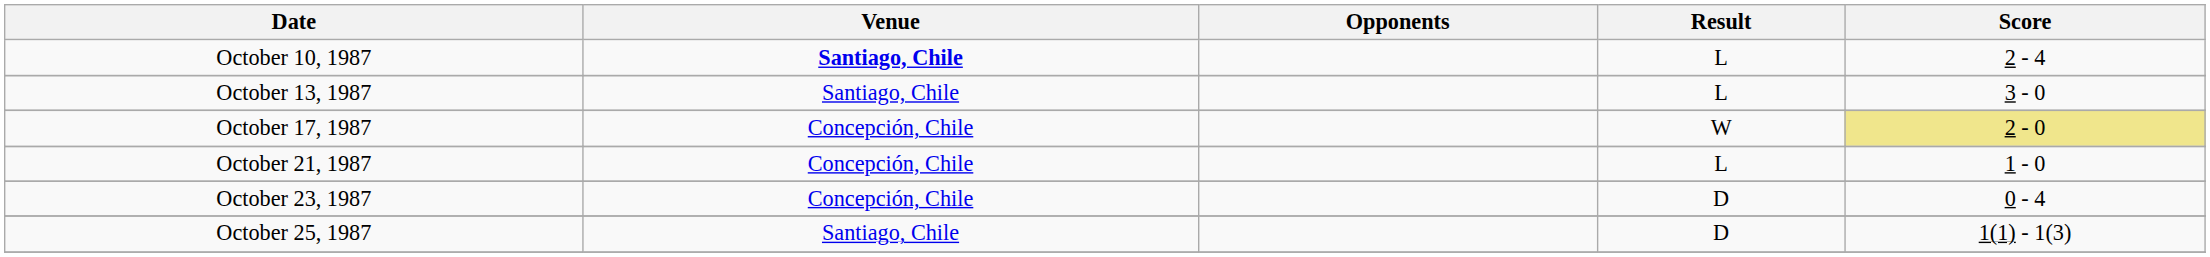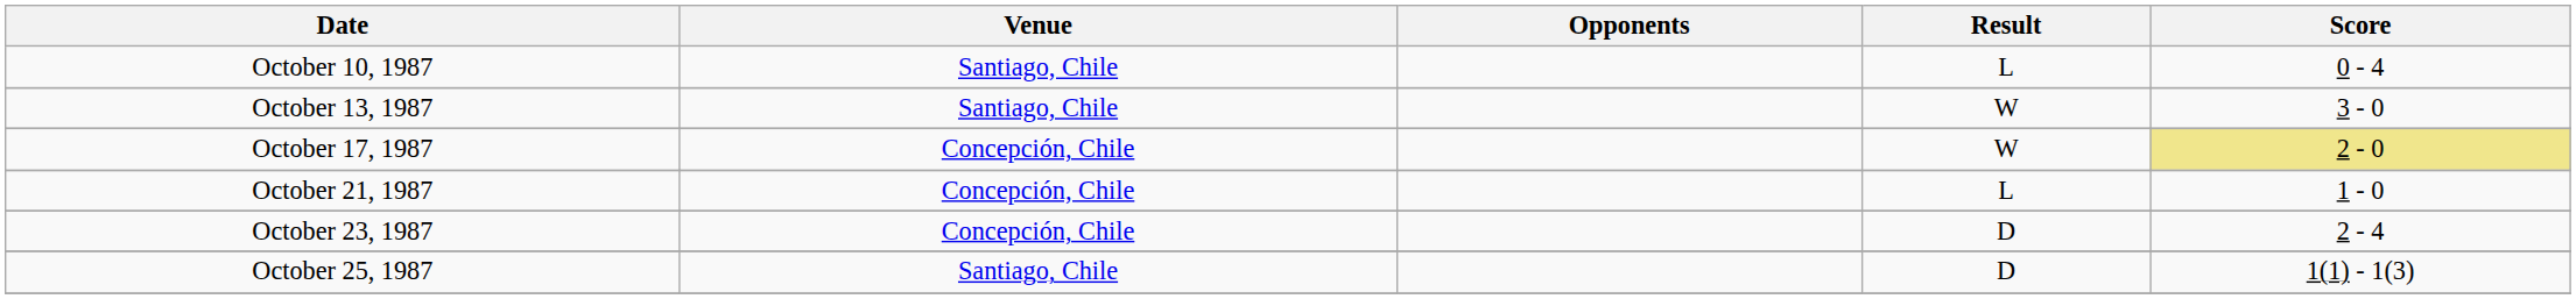October 10, 1987 | Venue: bold -> normal
October 10, 1987 | Score: 2 - 4 -> 0 - 4
October 13, 1987 | Result: L -> W
October 23, 1987 | Score: 0 - 4 -> 2 - 4
